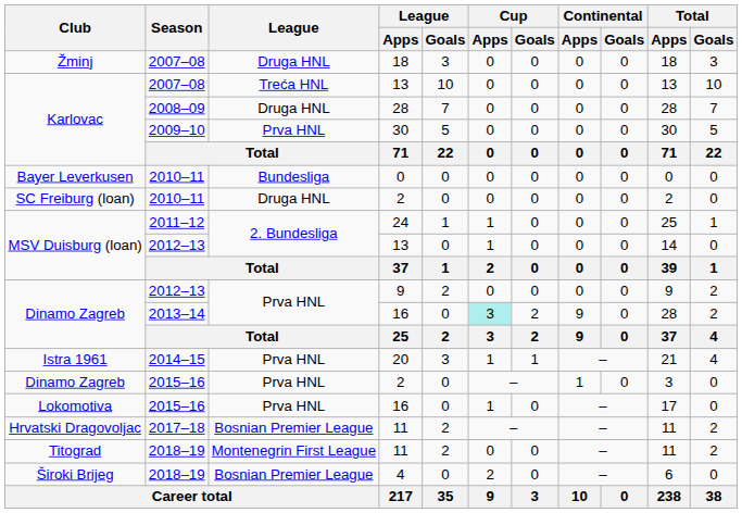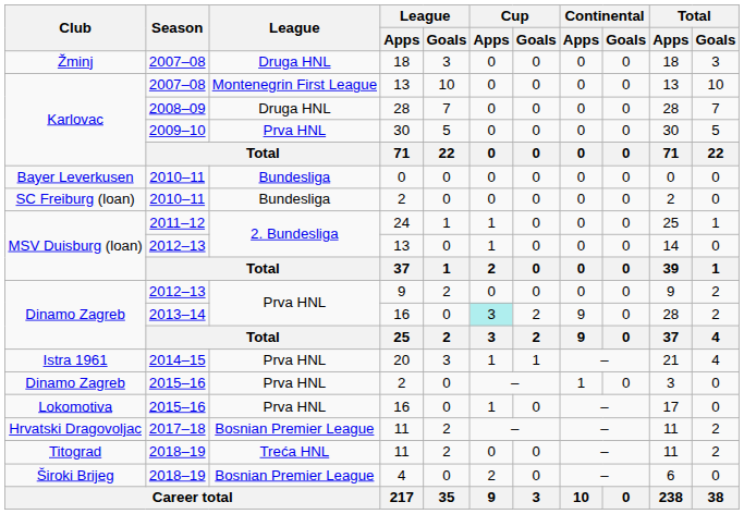Karlovac / 13 | League: Treća HNL -> Montenegrin First League
SC Freiburg (loan) / 2 | League: Druga HNL -> Bundesliga
Titograd / 11 | League: Montenegrin First League -> Treća HNL
